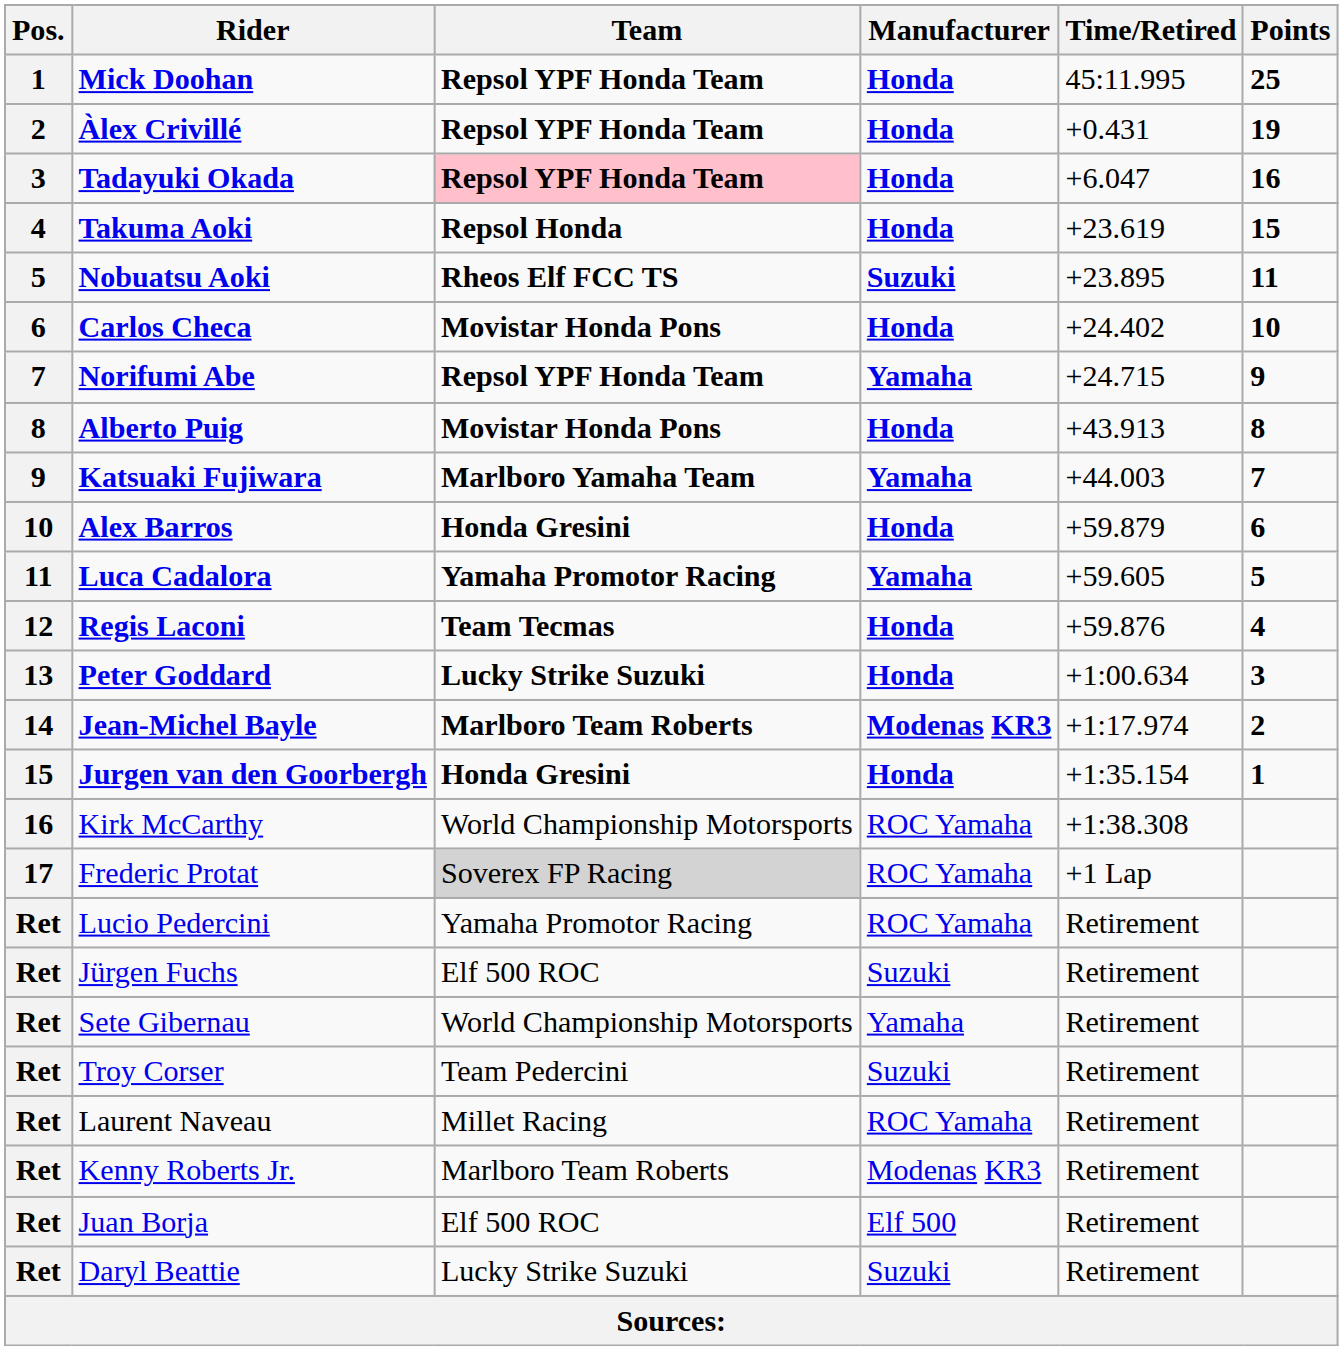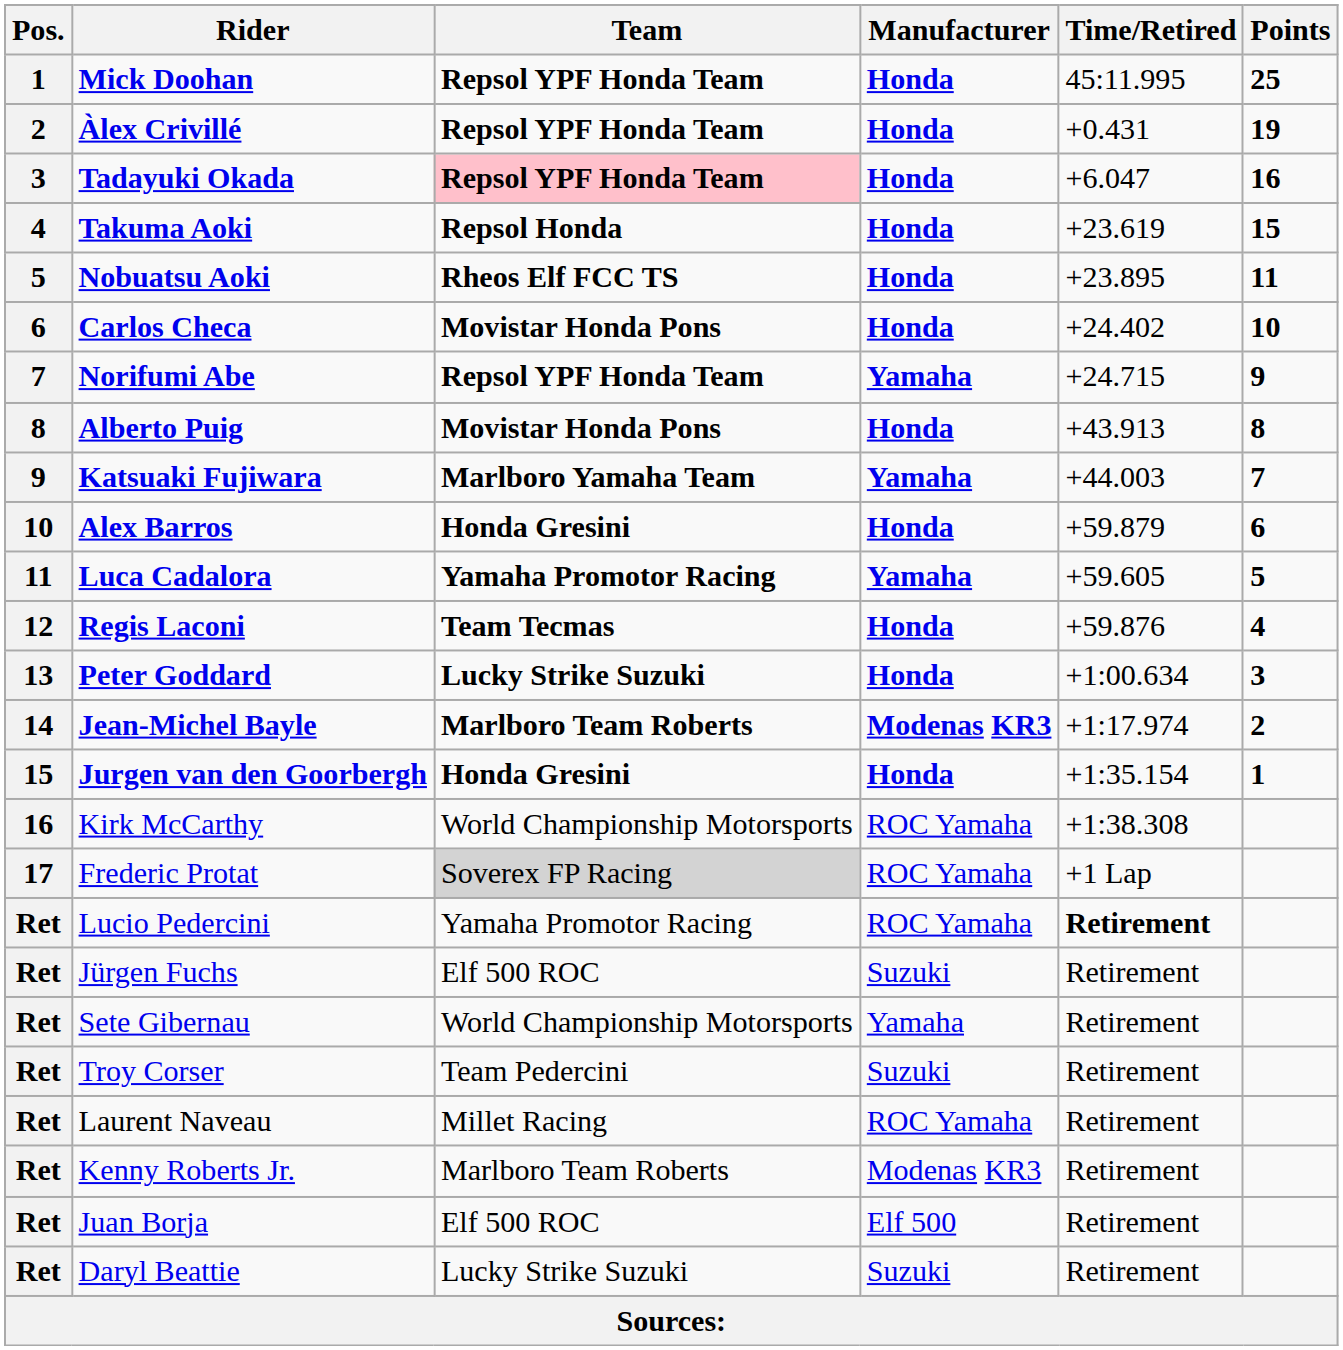Nobuatsu Aoki | Manufacturer: Suzuki -> Honda
Lucio Pedercini | Time/Retired: normal -> bold
